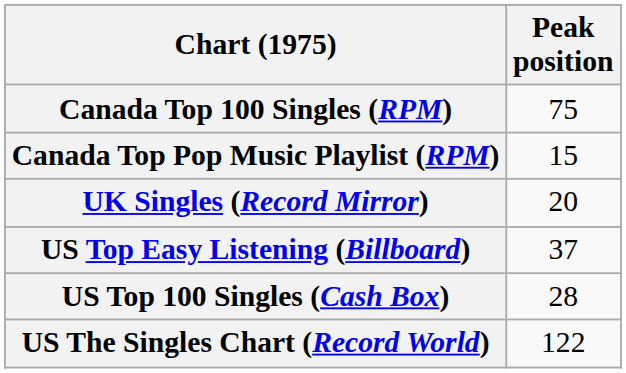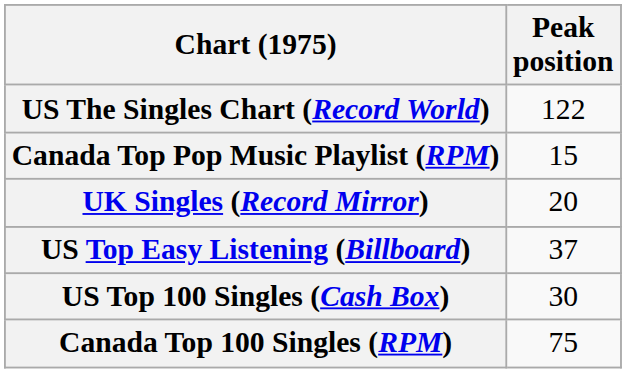rows swapped: Canada Top 100 Singles (RPM) <-> US The Singles Chart (Record World)
US Top 100 Singles (Cash Box) | Peak position: 28 -> 30
